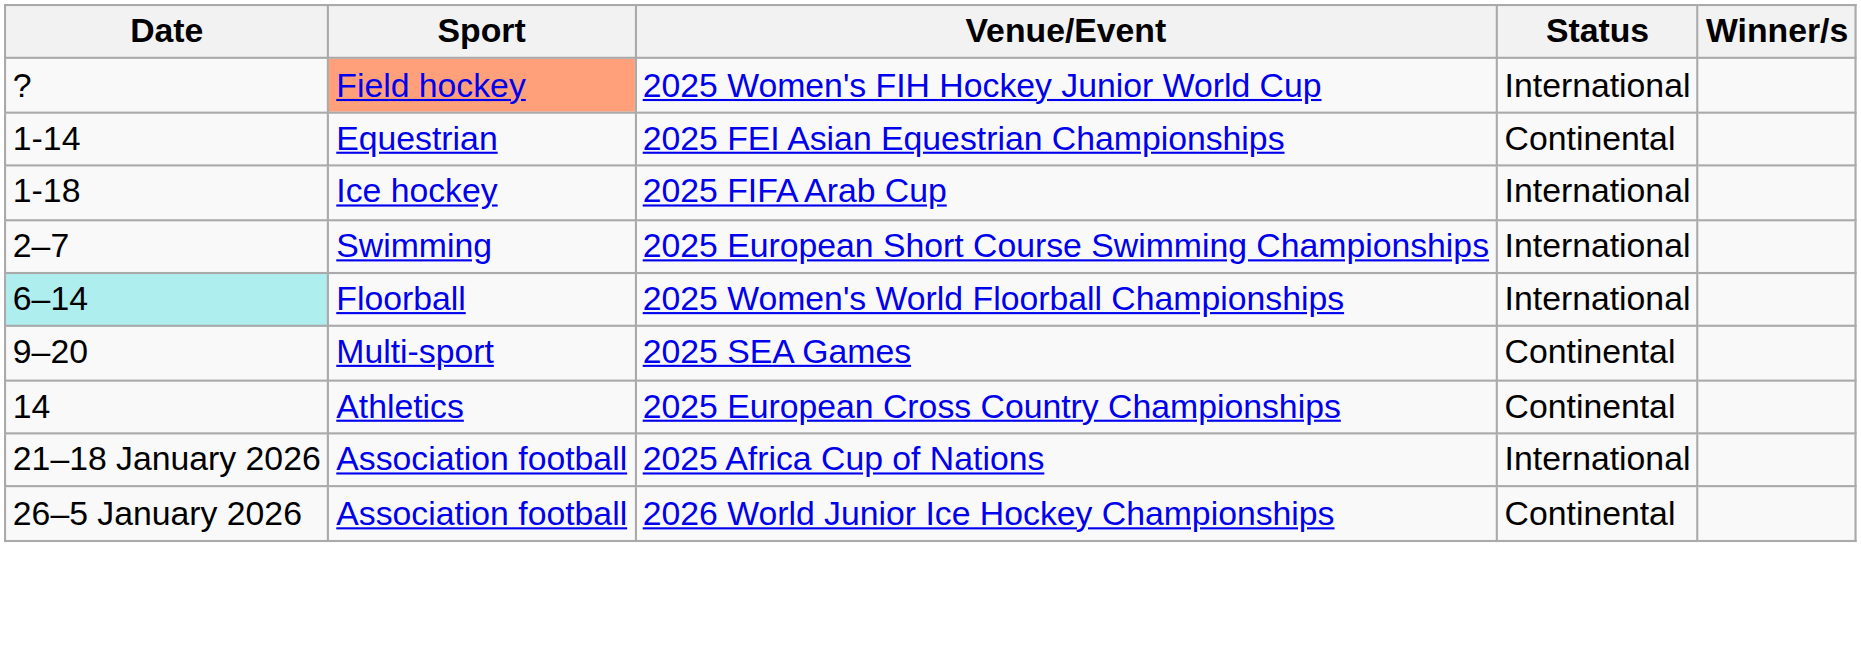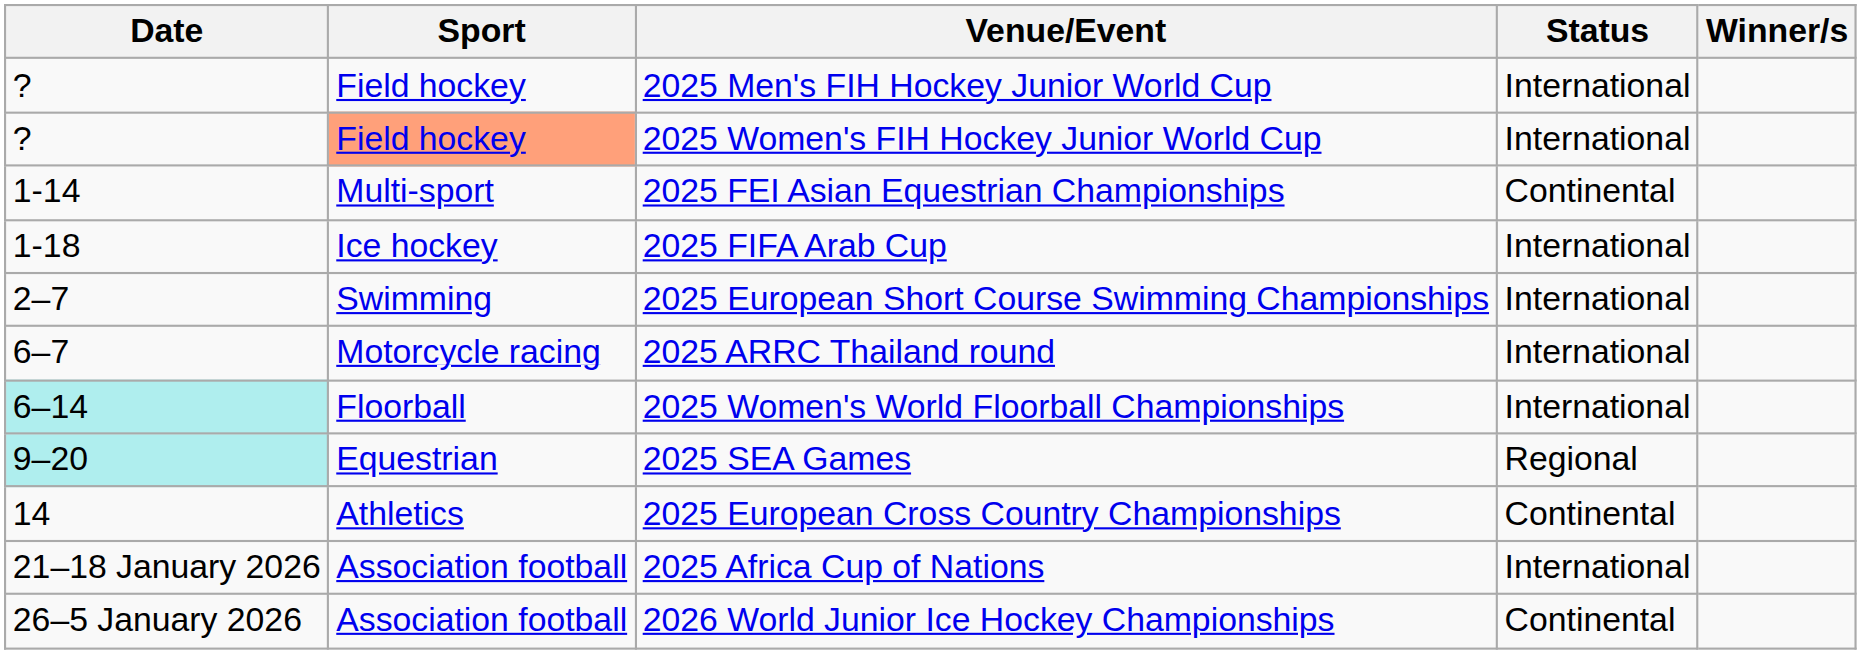+ row: ? | Field hockey | 2025 Men's FIH Hockey Junior World Cup | International
2025 FEI Asian Equestrian Championships | Sport: Equestrian -> Multi-sport
+ row: 6–7 | Motorcycle racing | 2025 ARRC Thailand round | International
2025 SEA Games | Date: no background -> paleturquoise background
2025 SEA Games | Sport: Multi-sport -> Equestrian
2025 SEA Games | Status: Continental -> Regional
